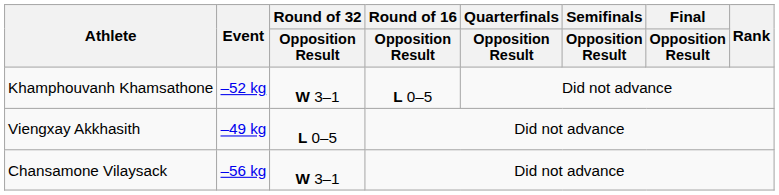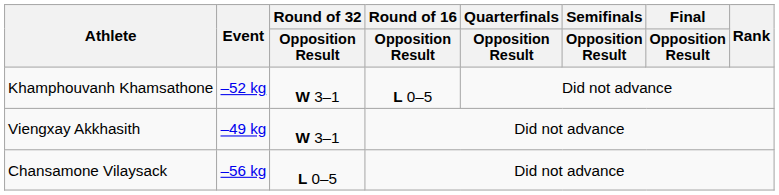Viengxay Akkhasith | Round of 32 / Opposition Result: L 0–5 -> W 3–1
Chansamone Vilaysack | Round of 32 / Opposition Result: W 3–1 -> L 0–5
